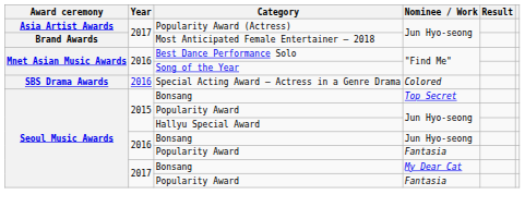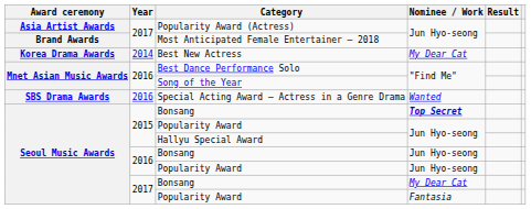+ row: Korea Drama Awards | 2014 | Best New Actress | My Dear Cat
Special Acting Award – Actress in a Genre Drama | Nominee / Work: Colored -> Wanted
2015 / Bonsang | Nominee / Work: normal -> bold
2016 / Popularity Award | Nominee / Work: Fantasia -> Jun Hyo-seong
